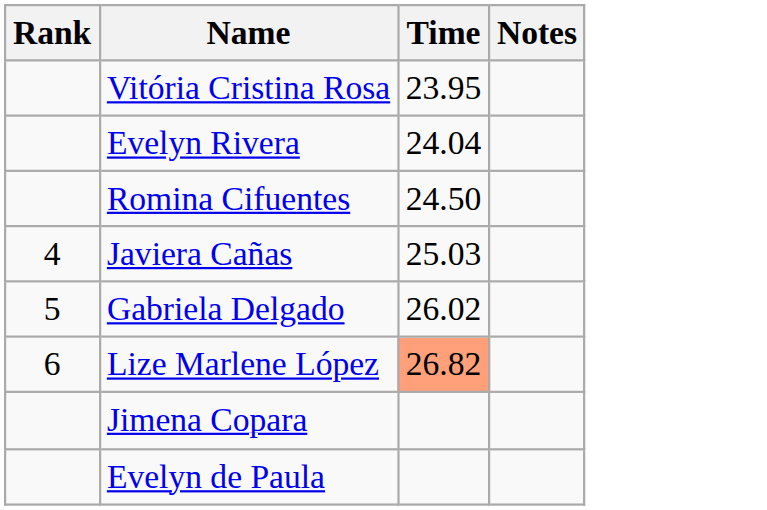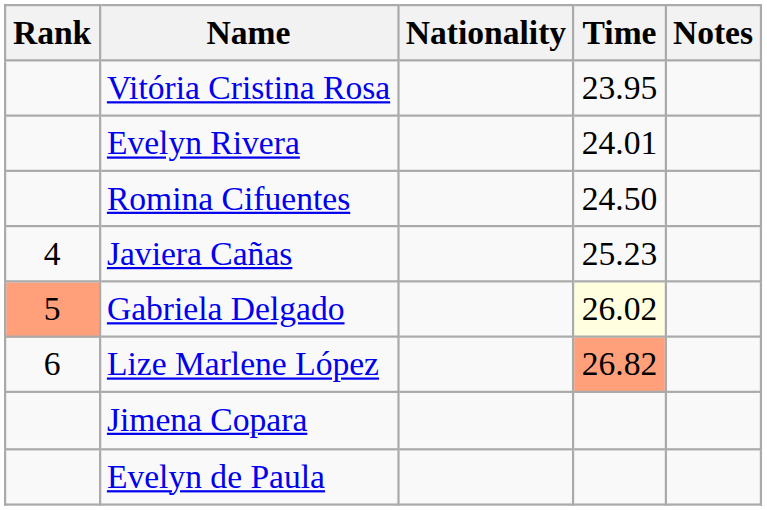+ column: Nationality
Evelyn Rivera | Time: 24.04 -> 24.01
Javiera Cañas | Time: 25.03 -> 25.23
Gabriela Delgado | Rank: no background -> lightsalmon background
Gabriela Delgado | Time: no background -> lightyellow background
